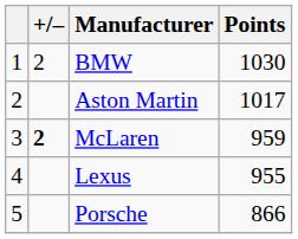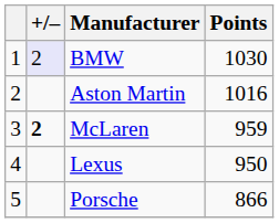BMW | +/–: no background -> lavender background
Aston Martin | Points: 1017 -> 1016
Lexus | Points: 955 -> 950
